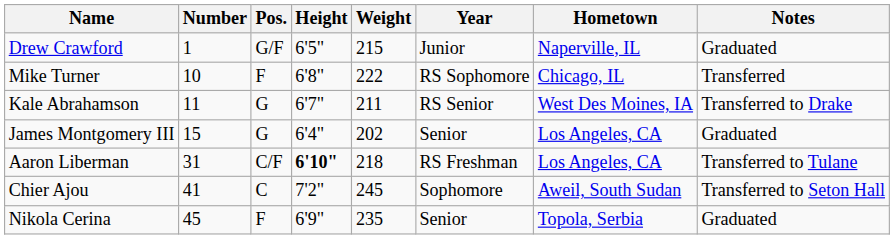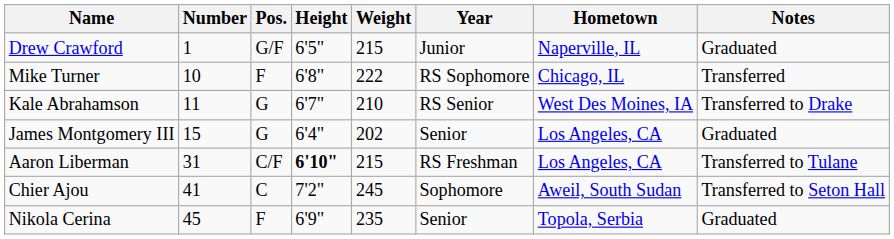Kale Abrahamson | Weight: 211 -> 210
Aaron Liberman | Weight: 218 -> 215
